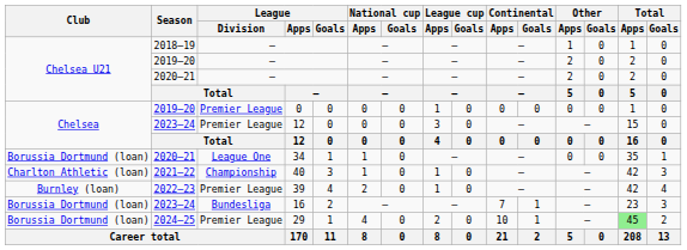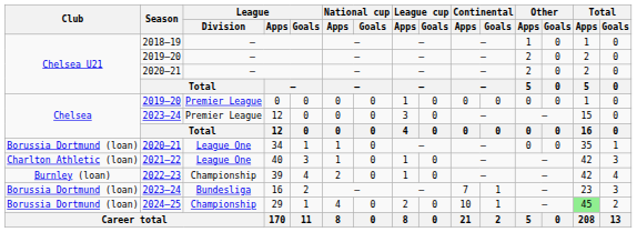40 | League / Division: Championship -> League One
39 | League / Division: Premier League -> Championship
29 | League / Division: Premier League -> Championship
